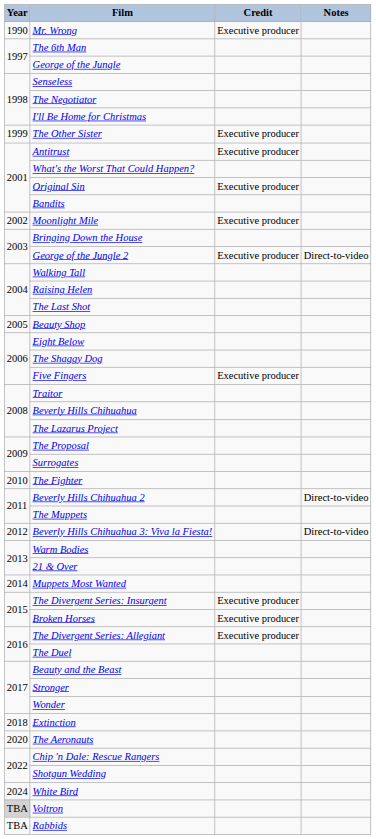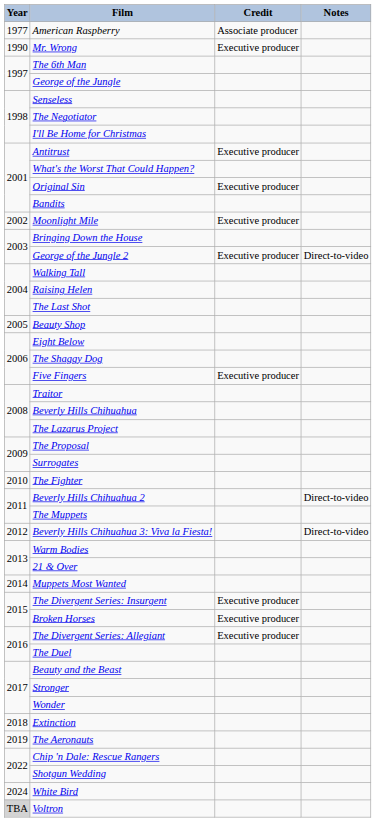+ row: 1977 | American Raspberry | Associate producer
- row: 1999 | The Other Sister | Executive producer
The Aeronauts | Year: 2020 -> 2019
- row: TBA | Rabbids
